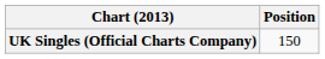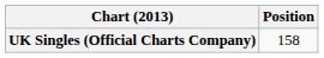UK Singles (Official Charts Company) | Position: 150 -> 158
